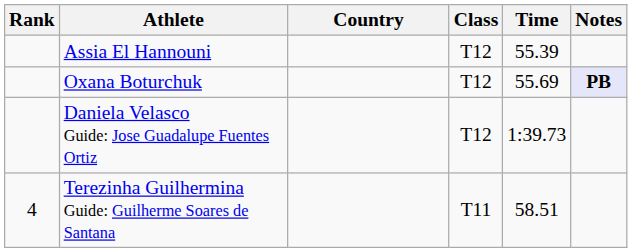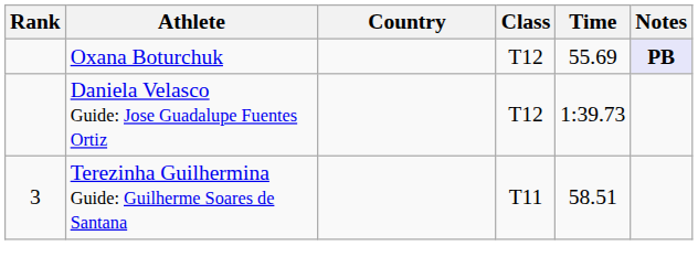- row: Assia El Hannouni | T12 | 55.39
Terezinha Guilhermina Guide: Guilherme Soares de Santana | Rank: 4 -> 3
